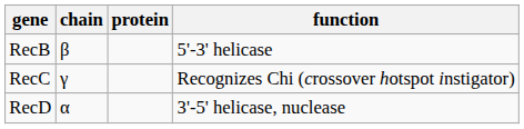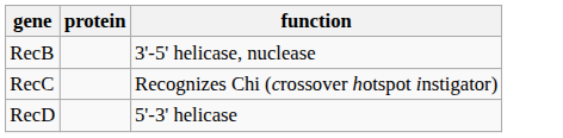- column: chain | β | γ | α
RecB | function: 5'-3' helicase -> 3'-5' helicase, nuclease
RecD | function: 3'-5' helicase, nuclease -> 5'-3' helicase
